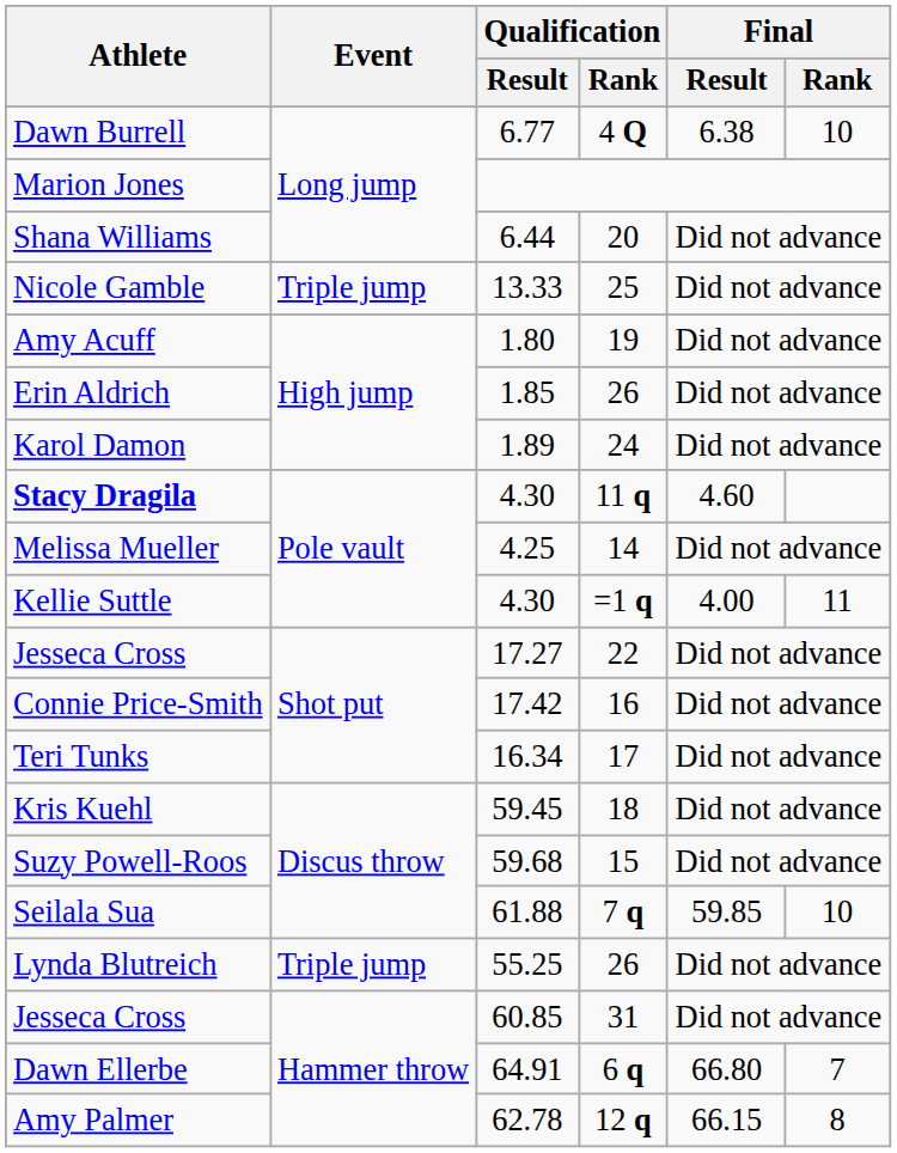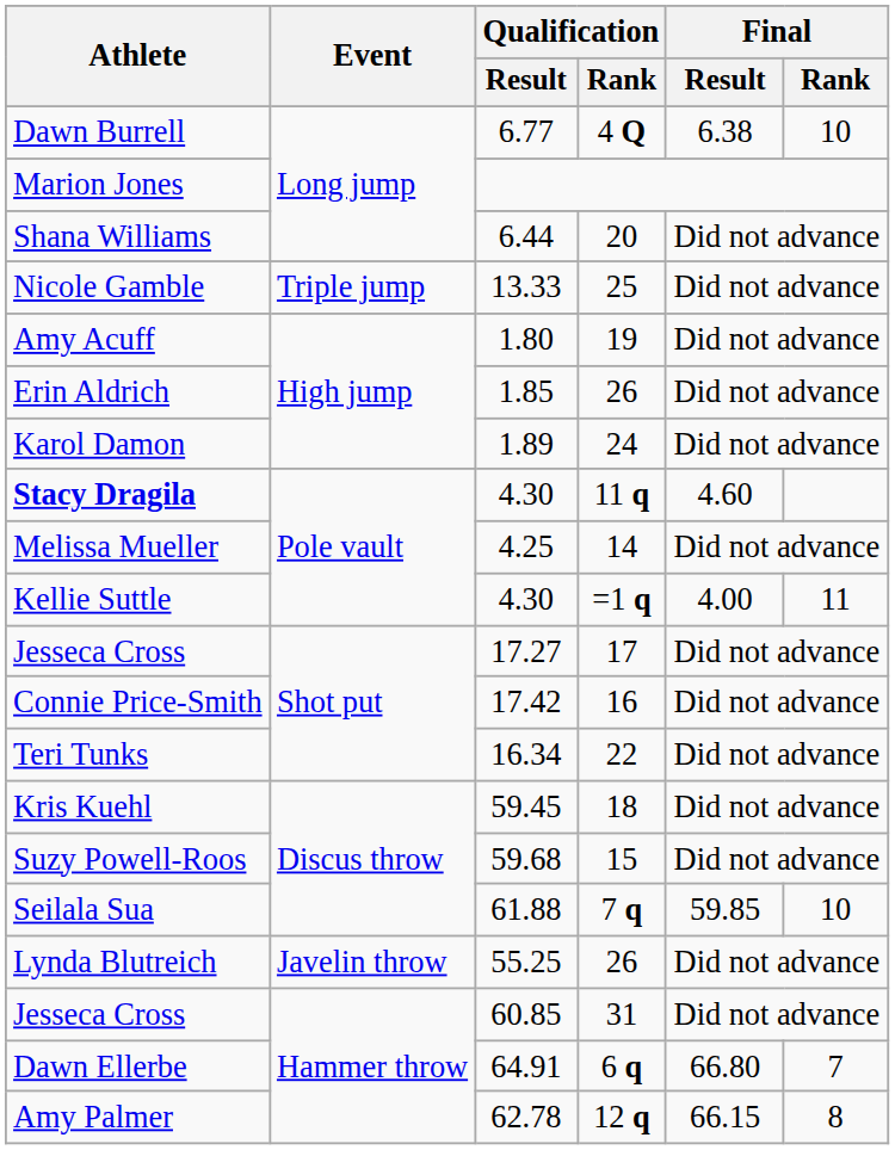Jesseca Cross / 17.27 | Qualification / Rank: 22 -> 17
Teri Tunks | Qualification / Rank: 17 -> 22
Lynda Blutreich | Event: Triple jump -> Javelin throw
